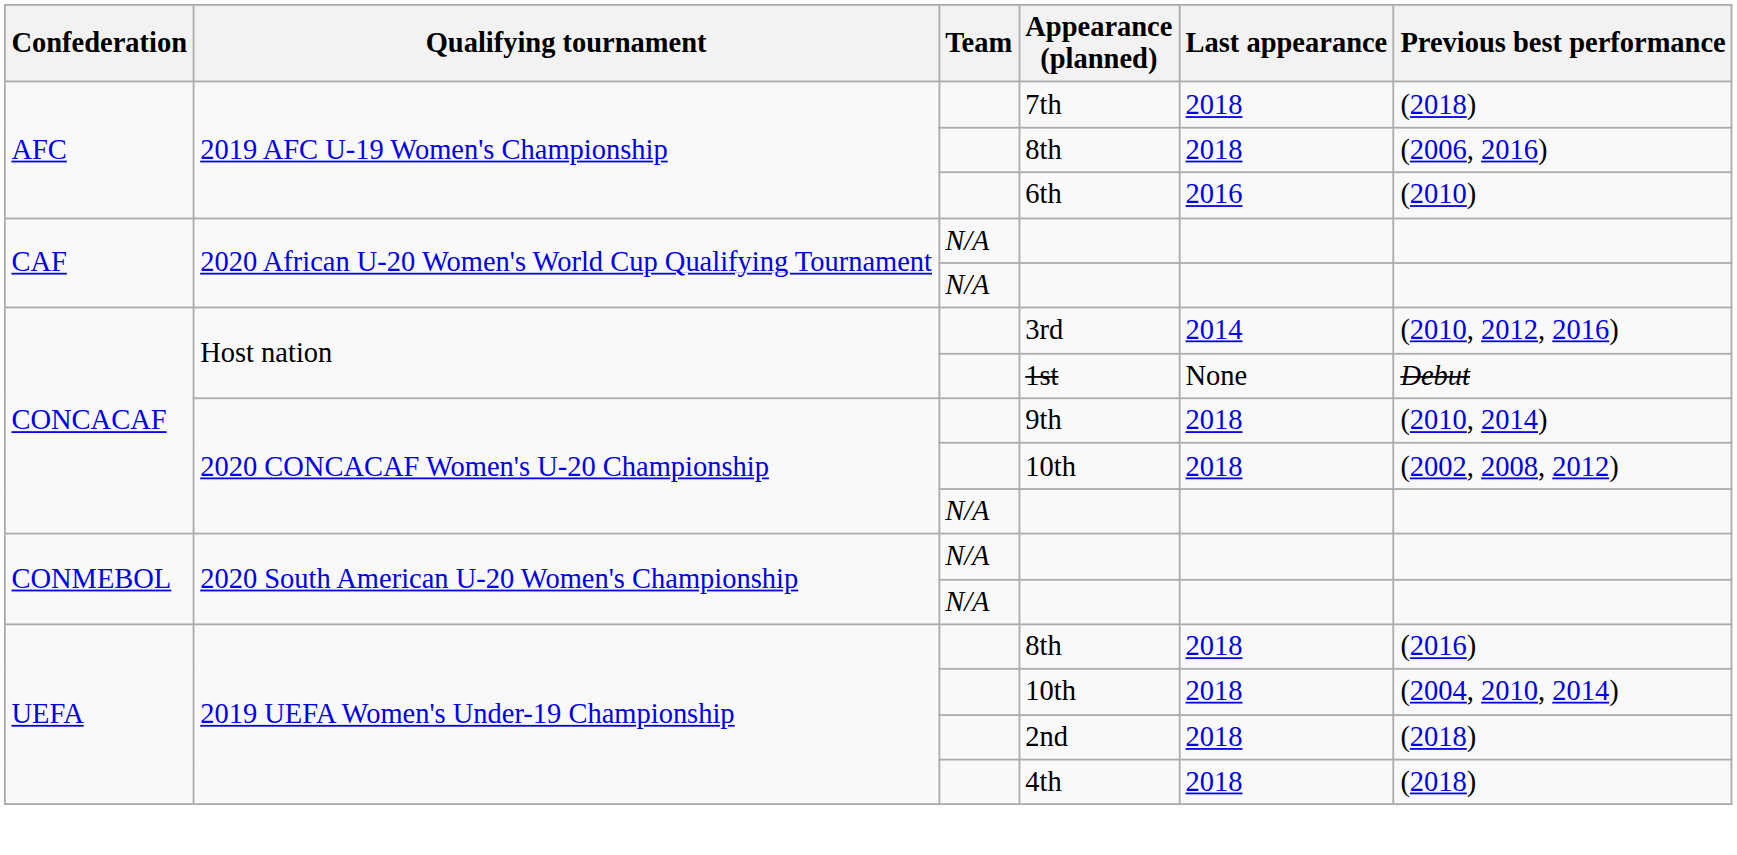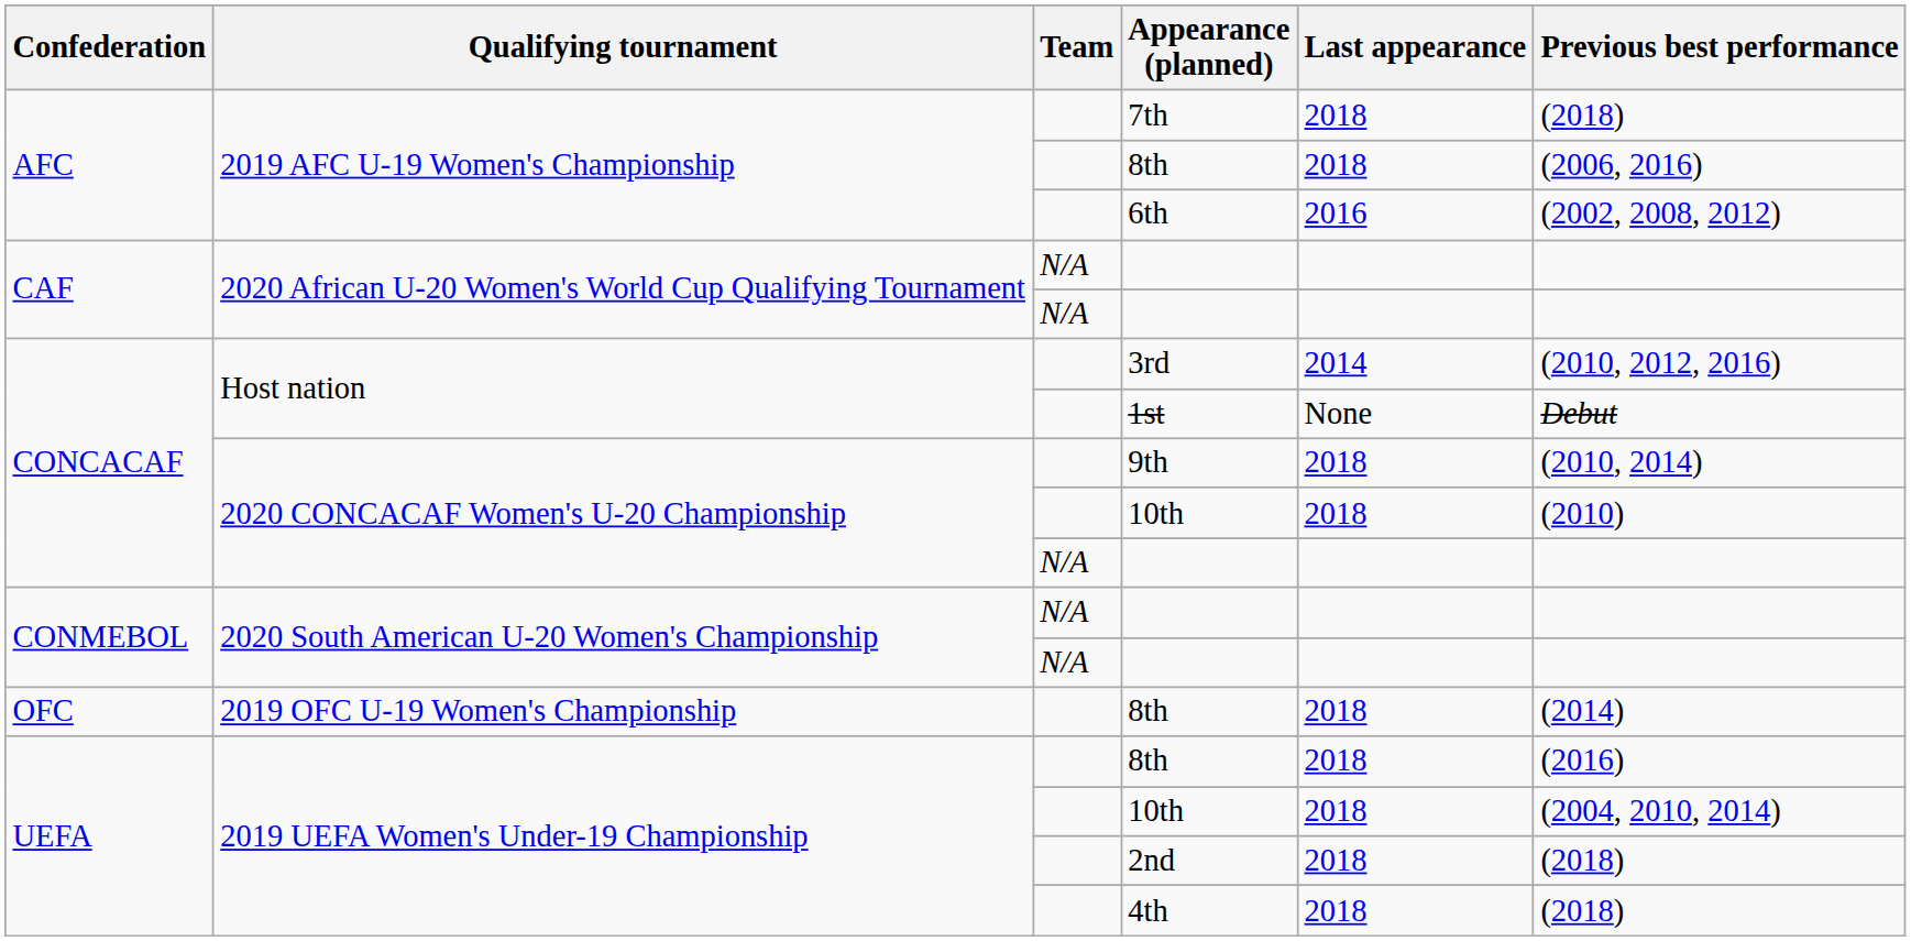6th | Previous best performance: (2010) -> (2002, 2008, 2012)
2020 CONCACAF Women's U-20 Championship / 10th | Previous best performance: (2002, 2008, 2012) -> (2010)
+ row: OFC | 2019 OFC U-19 Women's Championship | 8th | 2018 | (2014)
